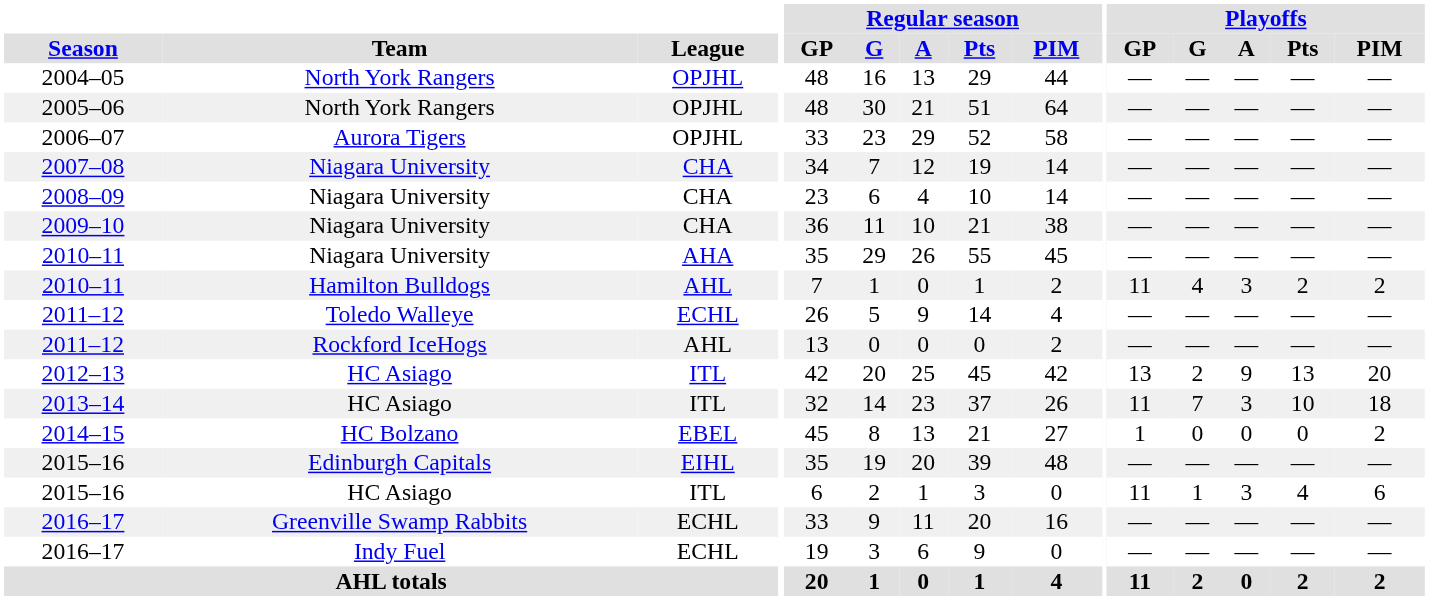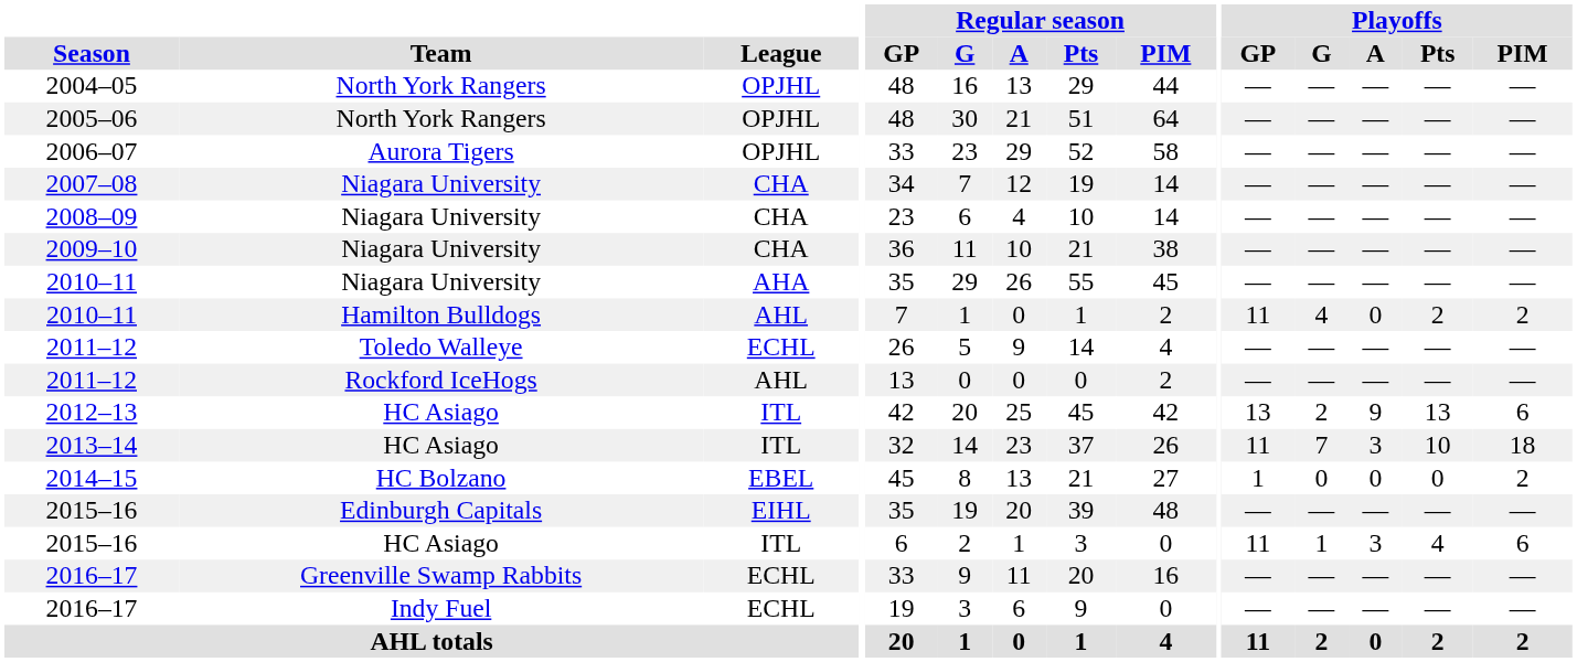2010–11 / Hamilton Bulldogs | Playoffs / A: 3 -> 0
2012–13 | Playoffs / PIM: 20 -> 6
